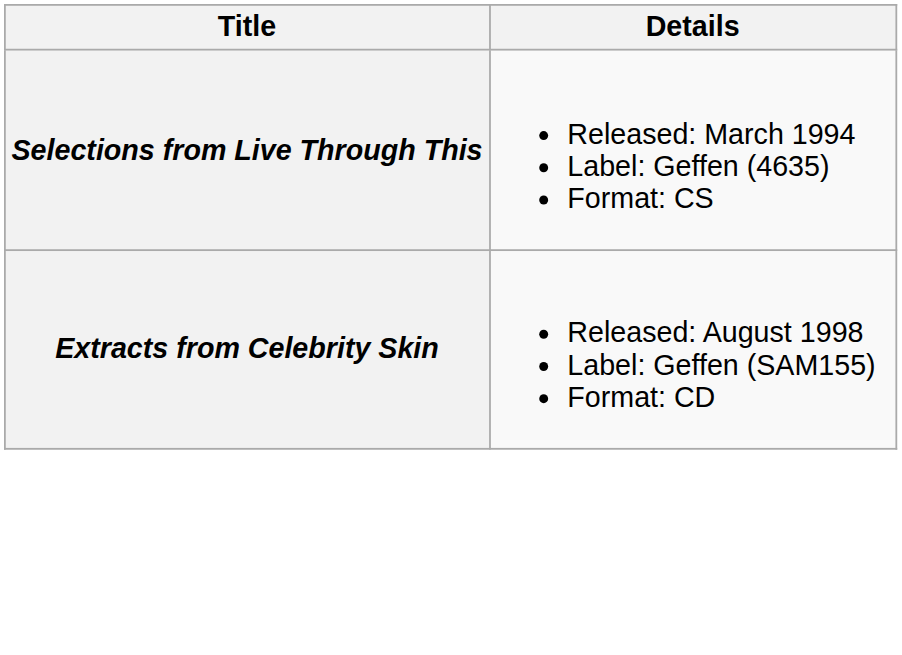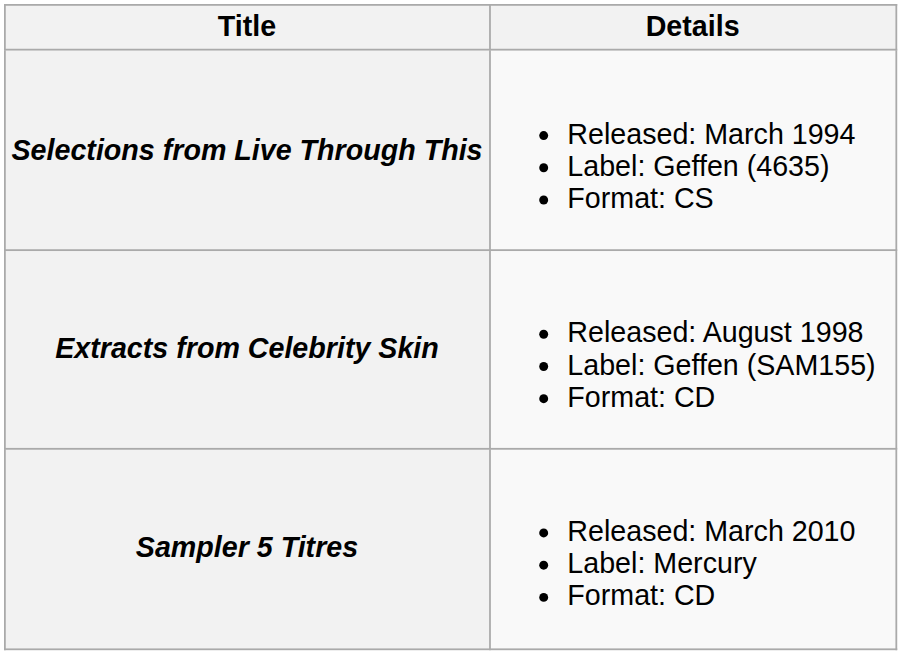+ row: Sampler 5 Titres | Released: March 2010 Label: Mercury Format: CD
